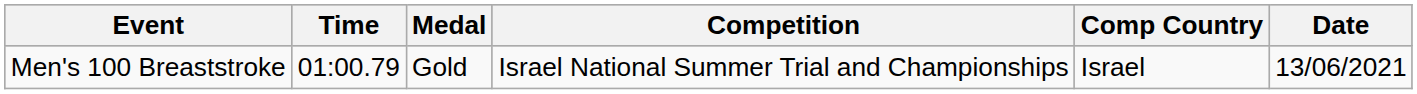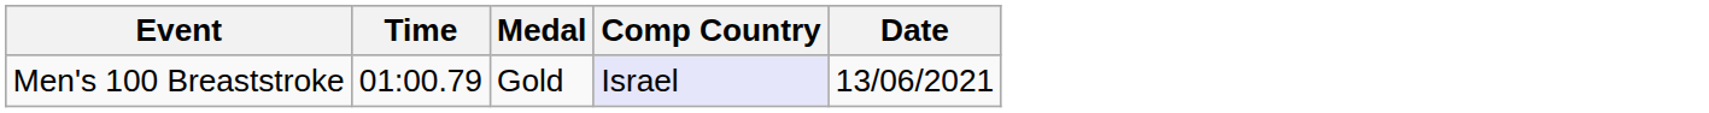- column: Competition | Israel National Summer Trial and Championships
Men's 100 Breaststroke | Comp Country: no background -> lavender background
